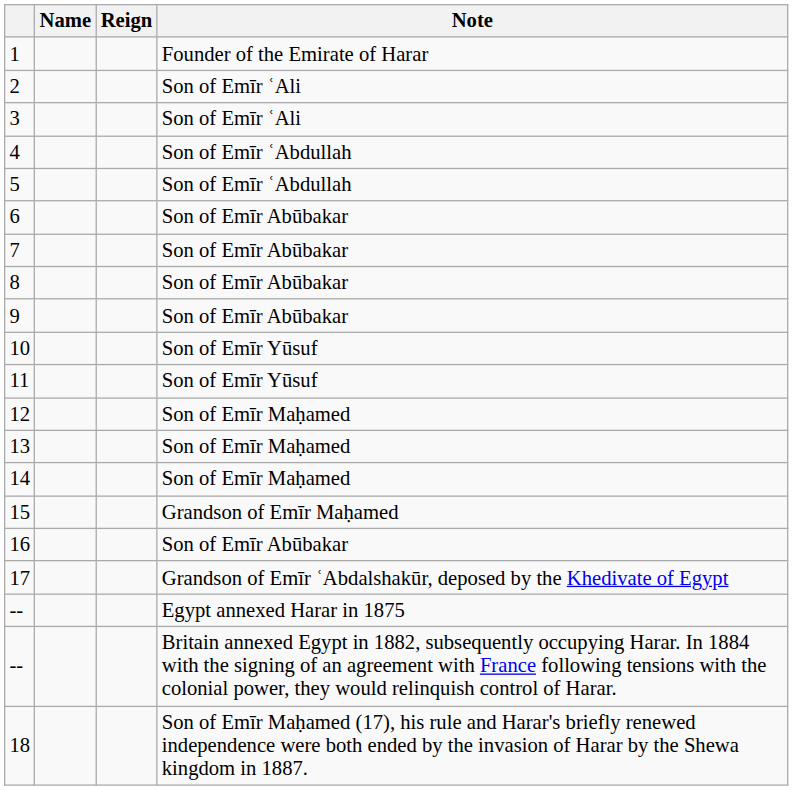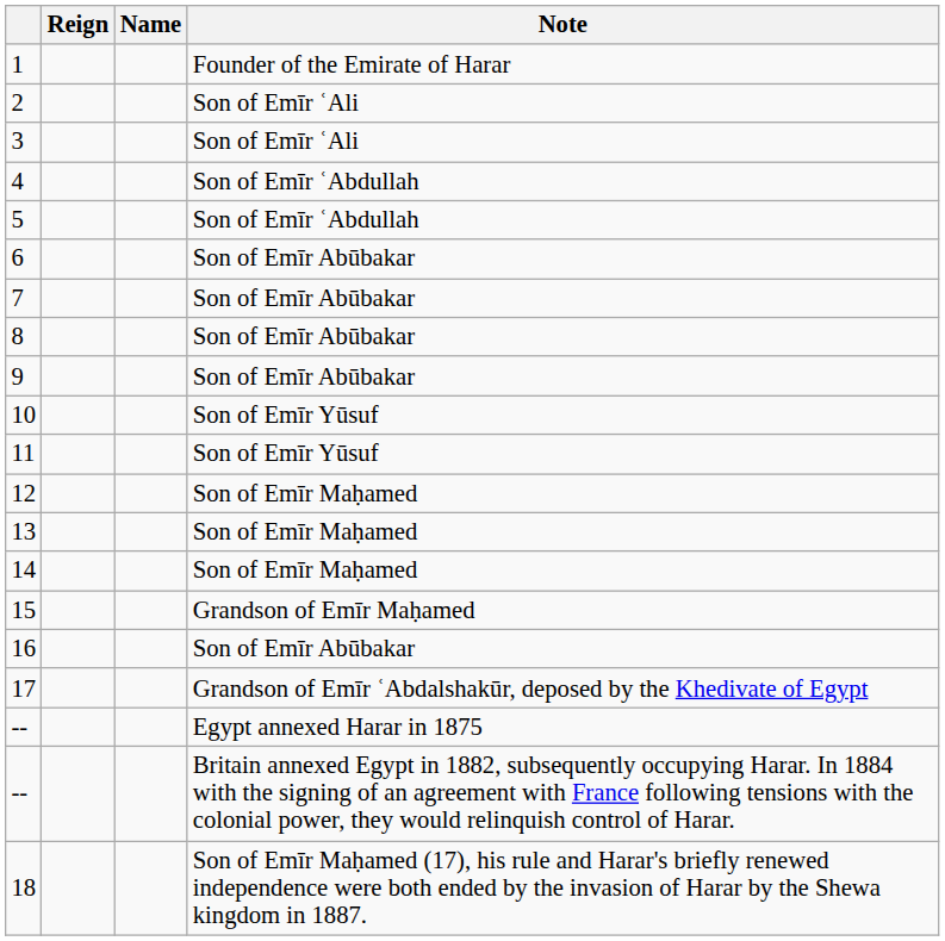columns swapped: Name <-> Reign
